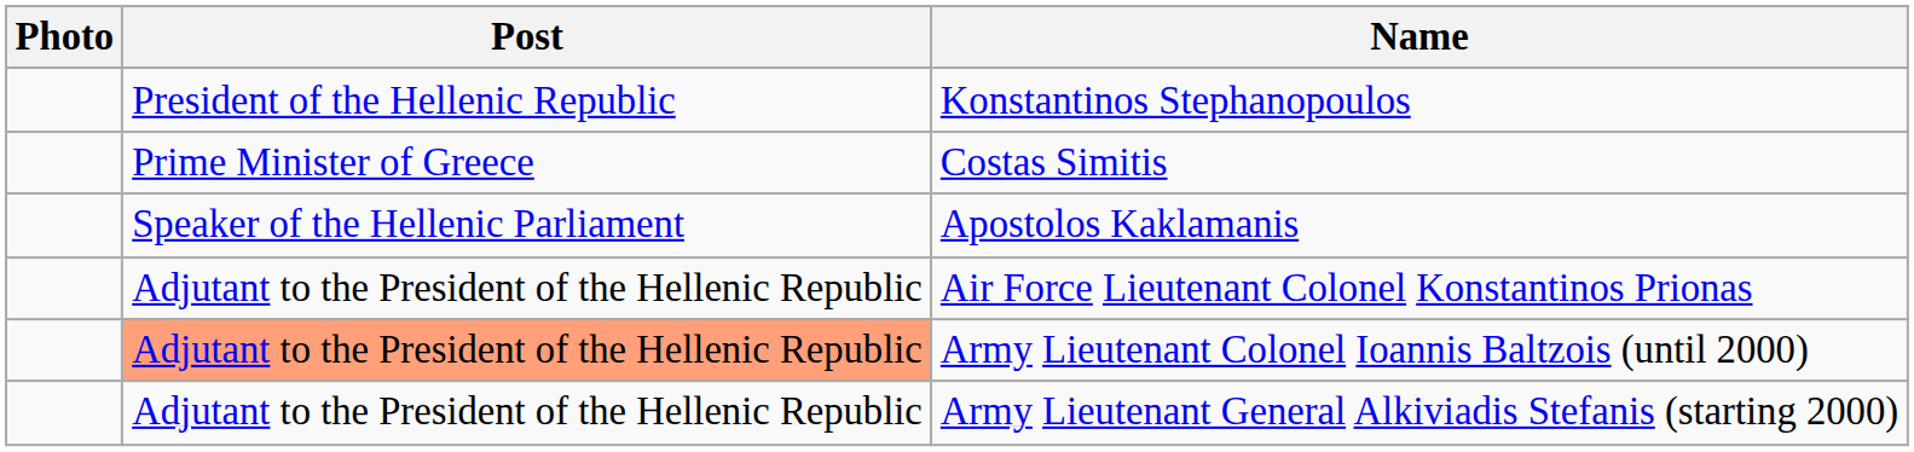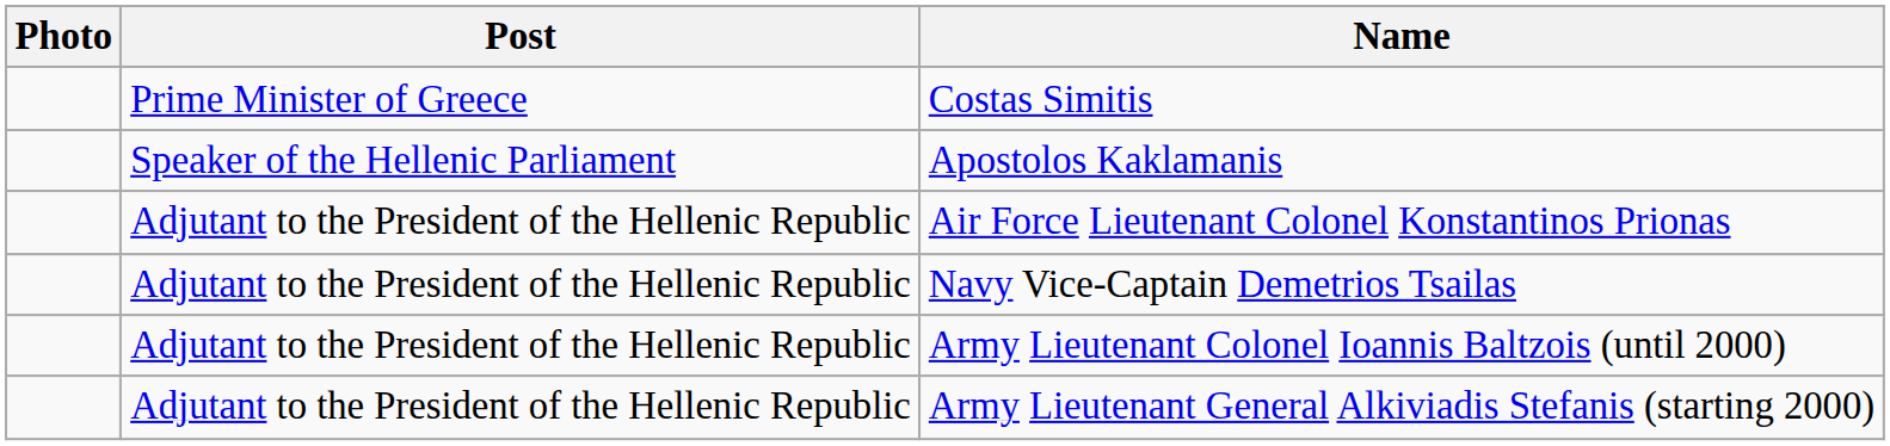- row: President of the Hellenic Republic | Konstantinos Stephanopoulos
+ row: Adjutant to the President of the Hellenic Republic | Navy Vice-Captain Demetrios Tsailas
Army Lieutenant Colonel Ioannis Baltzois (until 2000) | Post: lightsalmon background -> no background
